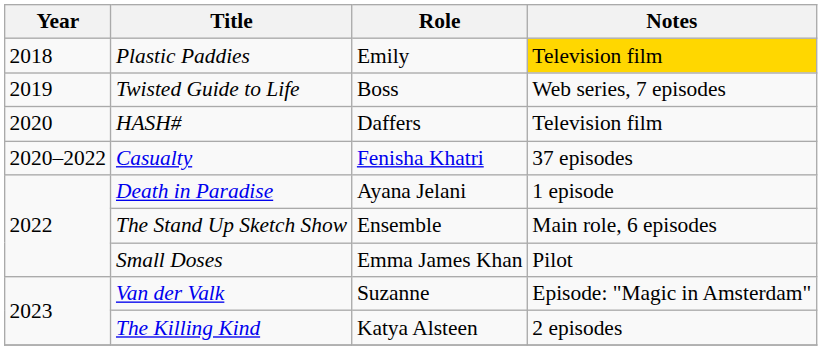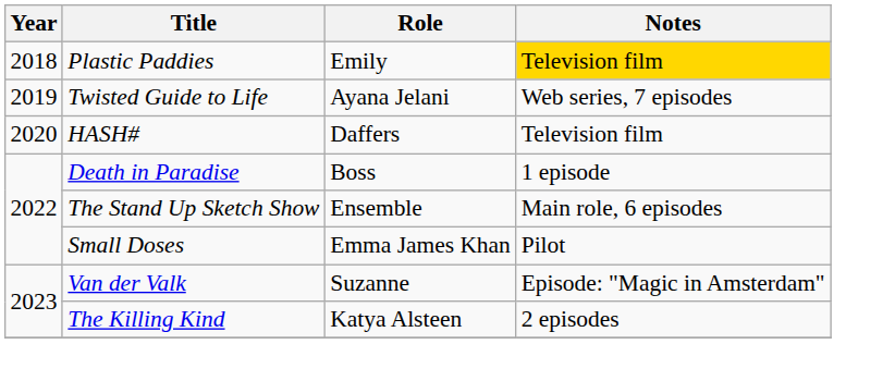Twisted Guide to Life | Role: Boss -> Ayana Jelani
- row: 2020–2022 | Casualty | Fenisha Khatri | 37 episodes
Death in Paradise | Role: Ayana Jelani -> Boss
